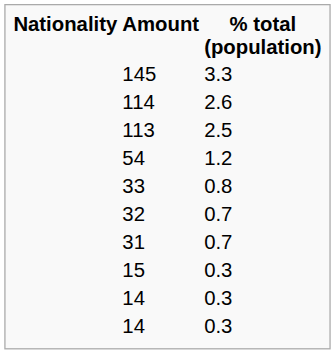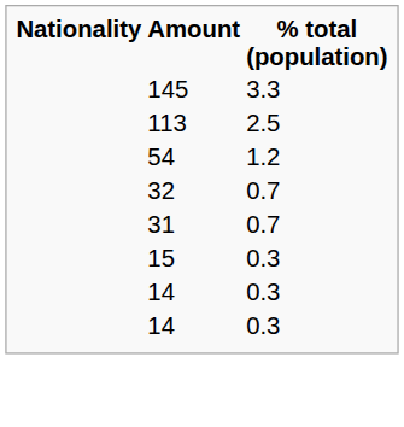- row: 114 | 2.6
- row: 33 | 0.8
